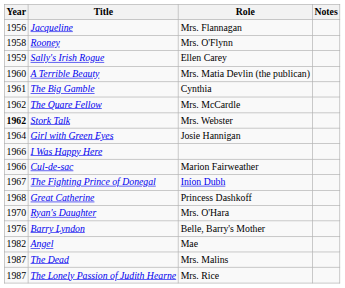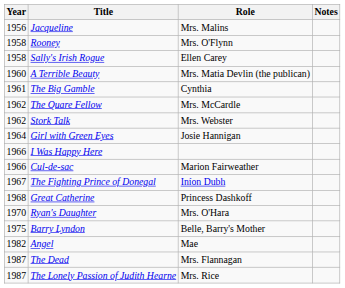Jacqueline | Role: Mrs. Flannagan -> Mrs. Malins
Sally's Irish Rogue | Year: 1959 -> 1958
Stork Talk | Year: bold -> normal
Barry Lyndon | Year: 1976 -> 1975
The Dead | Role: Mrs. Malins -> Mrs. Flannagan
